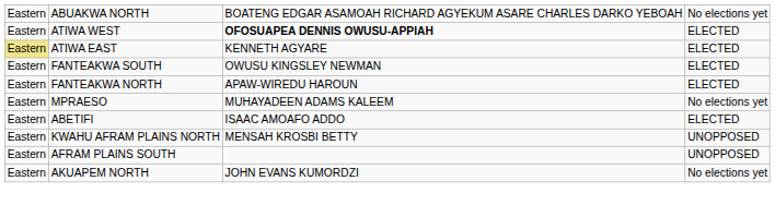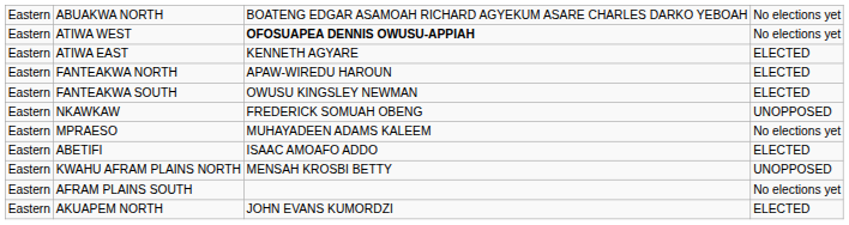ATIWA WEST | column 4: ELECTED -> No elections yet
ATIWA EAST | column 1: khaki background -> no background
rows swapped: FANTEAKWA NORTH <-> FANTEAKWA SOUTH
+ row: Eastern | NKAWKAW | FREDERICK SOMUAH OBENG | UNOPPOSED
AFRAM PLAINS SOUTH | column 4: UNOPPOSED -> No elections yet
AKUAPEM NORTH | column 4: No elections yet -> ELECTED
